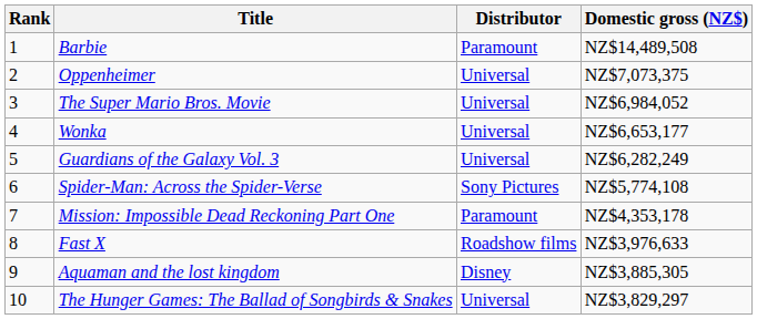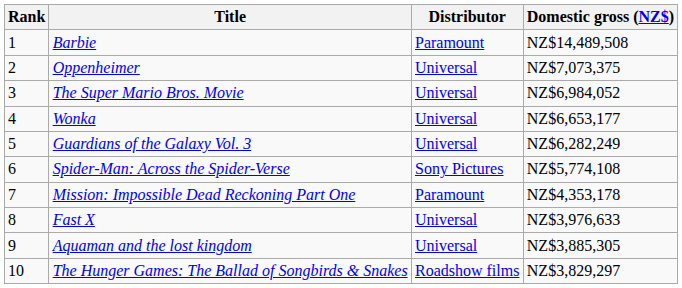Fast X | Distributor: Roadshow films -> Universal
Aquaman and the lost kingdom | Distributor: Disney -> Universal
The Hunger Games: The Ballad of Songbirds & Snakes | Distributor: Universal -> Roadshow films
